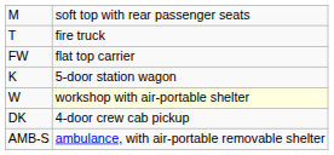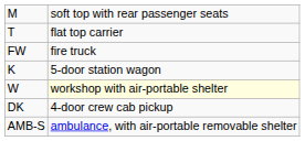T | column 2: fire truck -> flat top carrier
FW | column 2: flat top carrier -> fire truck
